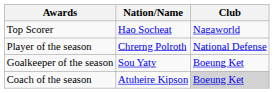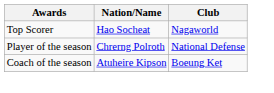- row: Goalkeeper of the season | Sou Yaty | Boeung Ket
Coach of the season | Club: lightgrey background -> no background
